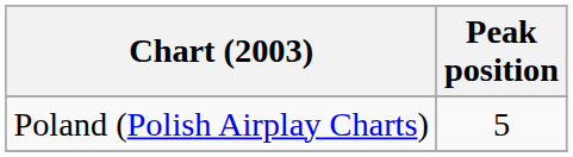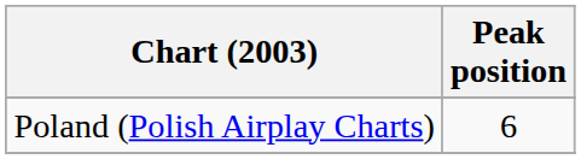Poland (Polish Airplay Charts) | Peak position: 5 -> 6
